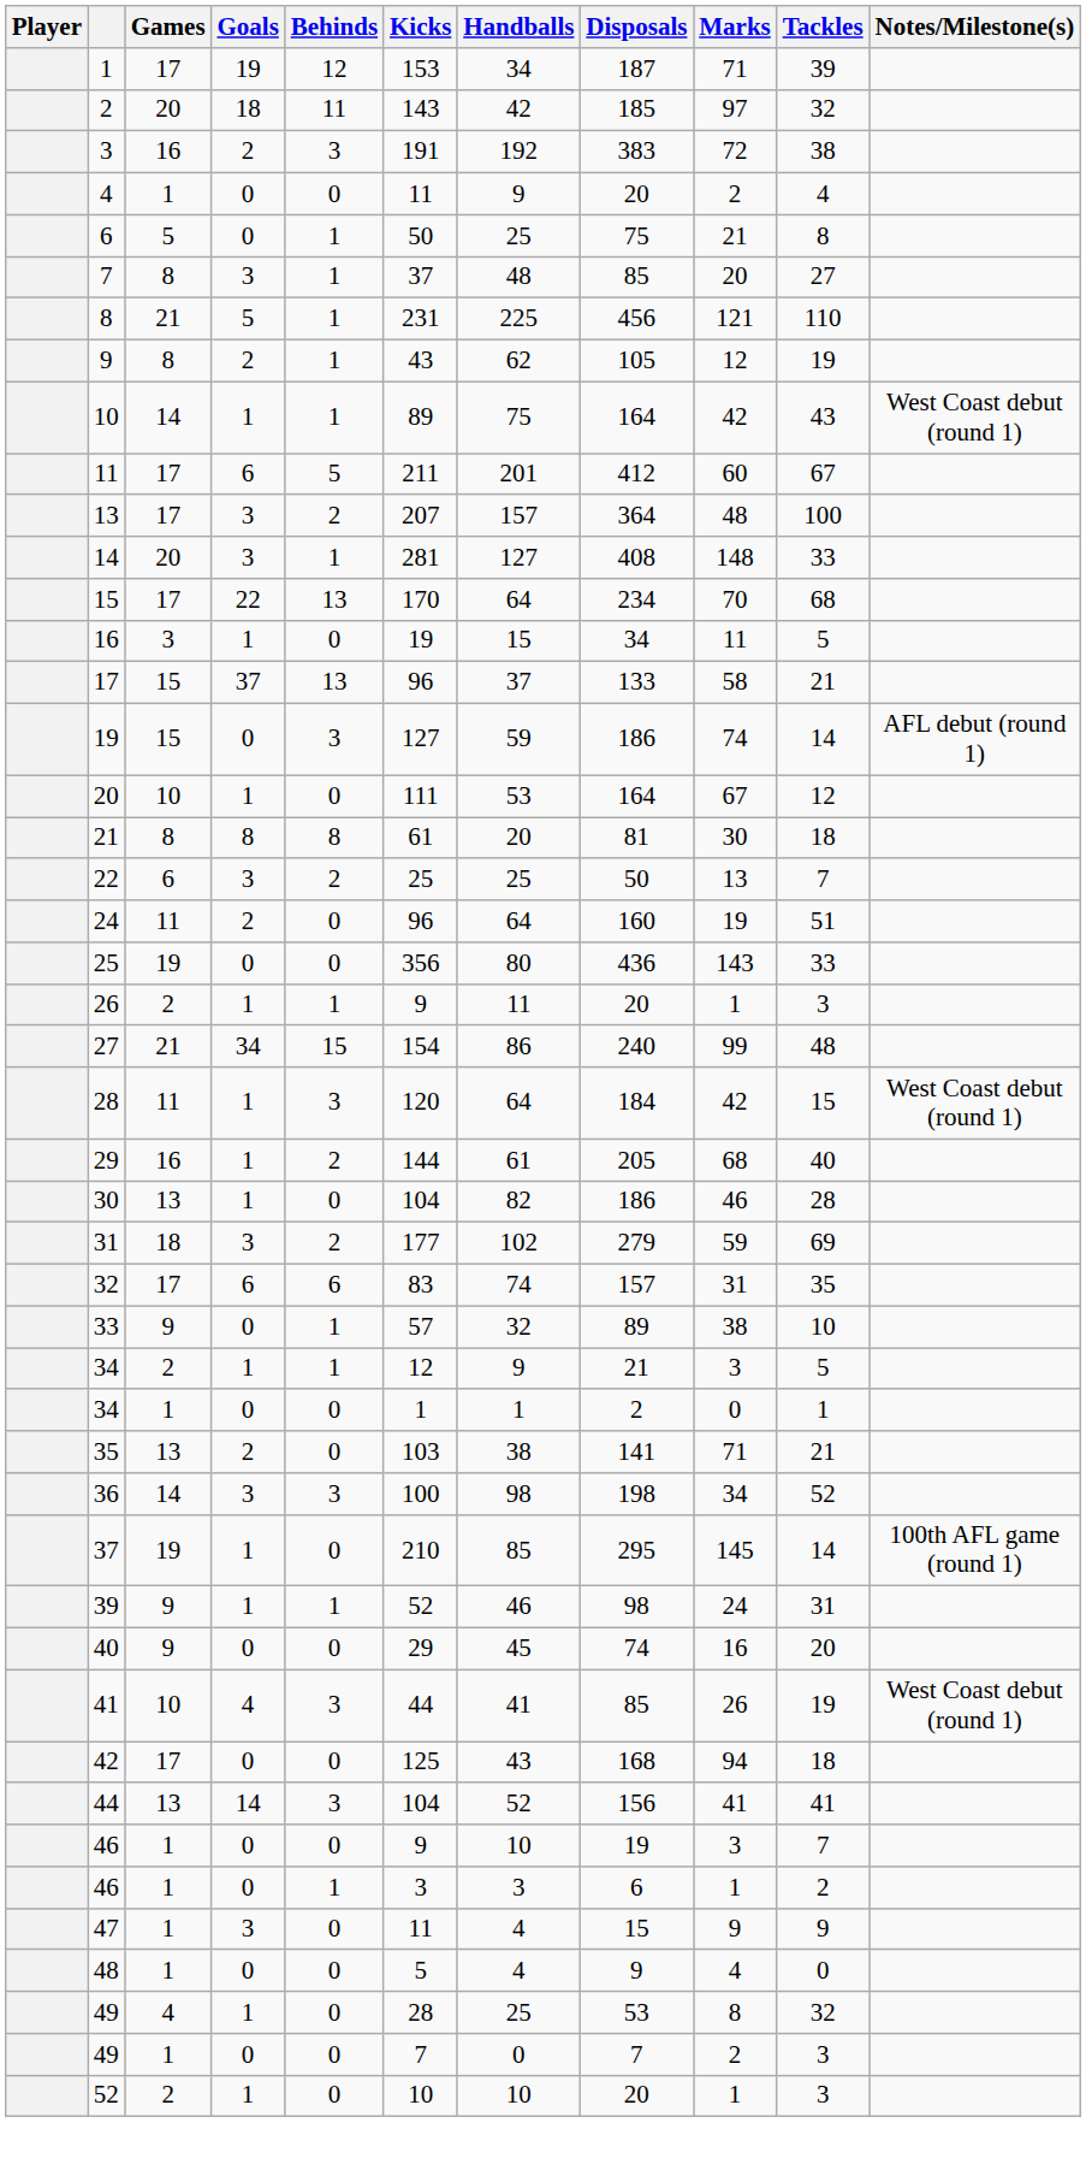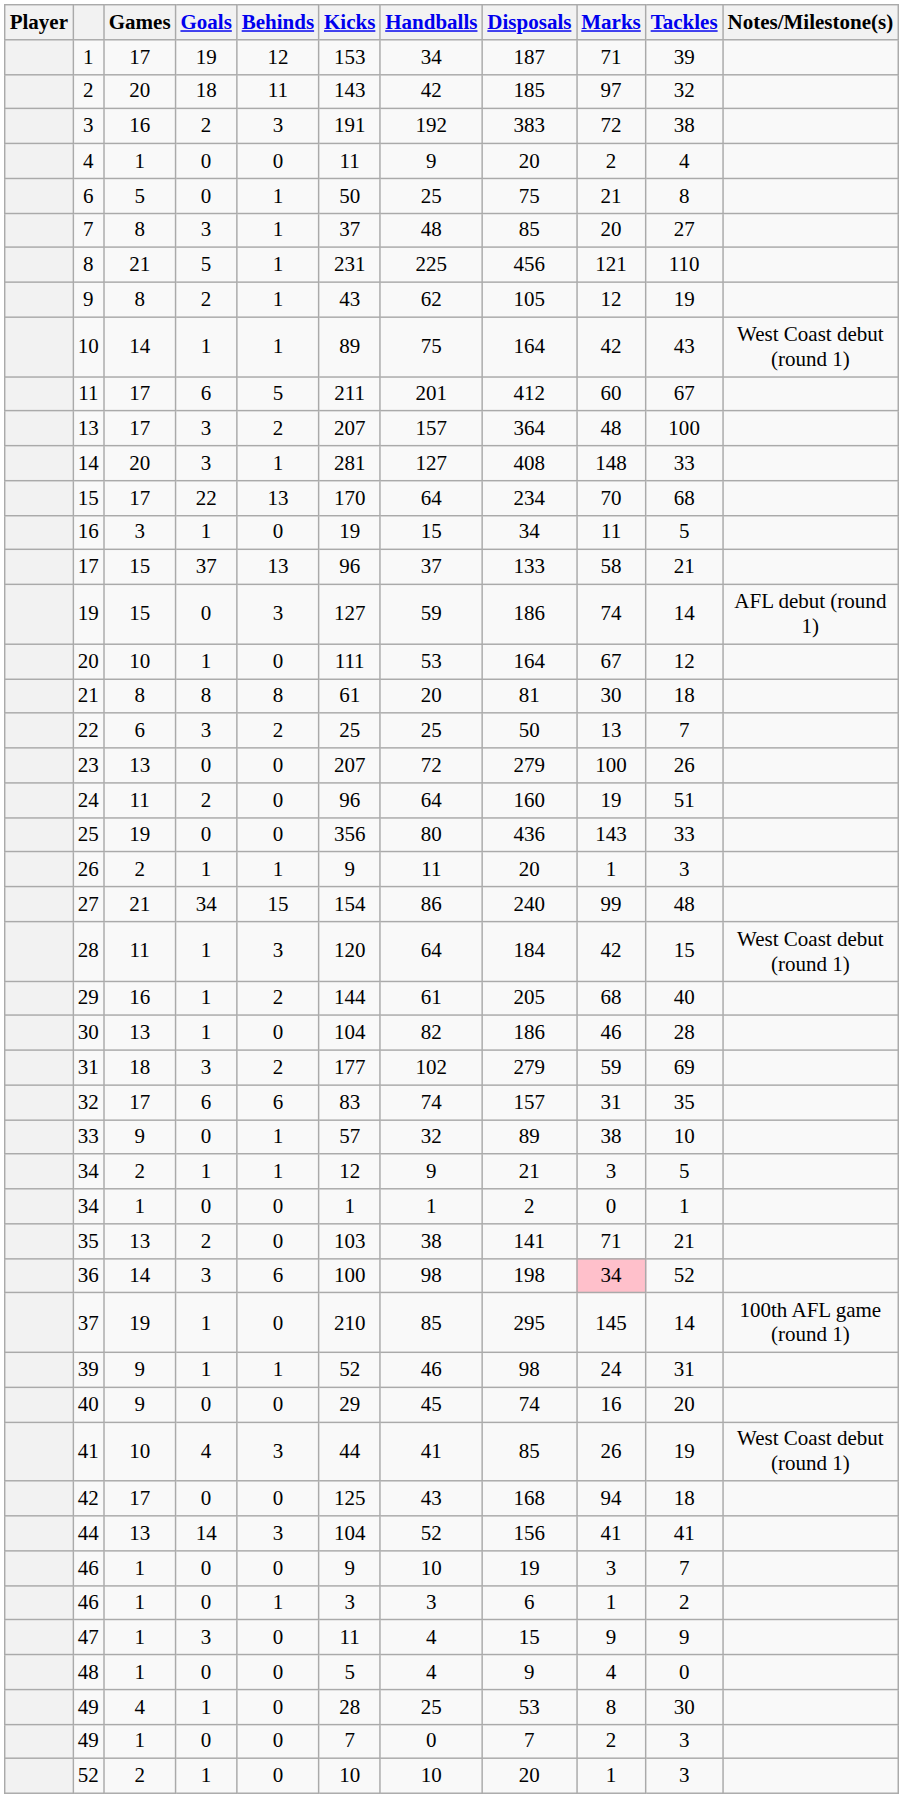+ row: 23 | 13 | 0 | 0 | 207 | 72 | 279 | 100 | 26
36 | Behinds: 3 -> 6
36 | Marks: no background -> pink background
49 / 4 | Tackles: 32 -> 30
